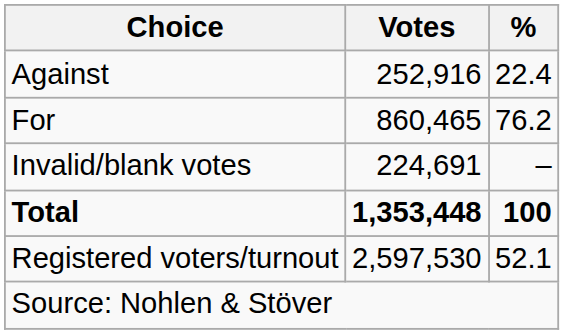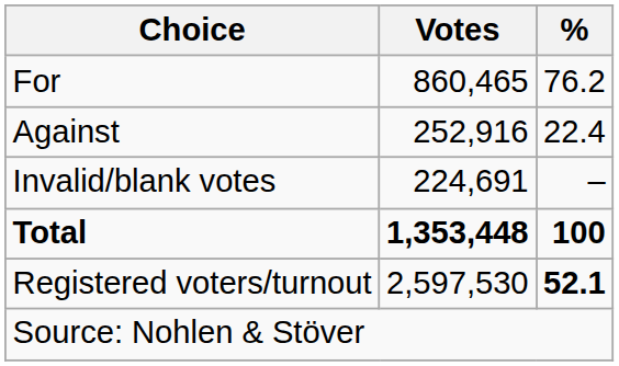rows swapped: For <-> Against
Registered voters/turnout | %: normal -> bold
